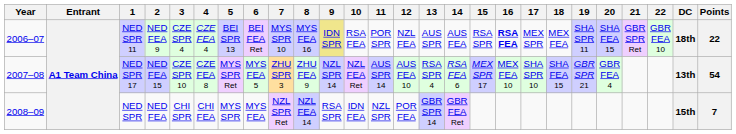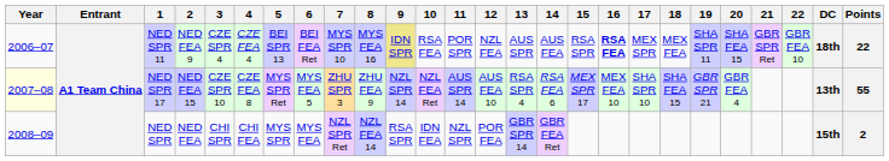NED SPR 17 | Year: no background -> lightyellow background
NED SPR 17 | Points: 54 -> 55
NED SPR | Points: 7 -> 2
